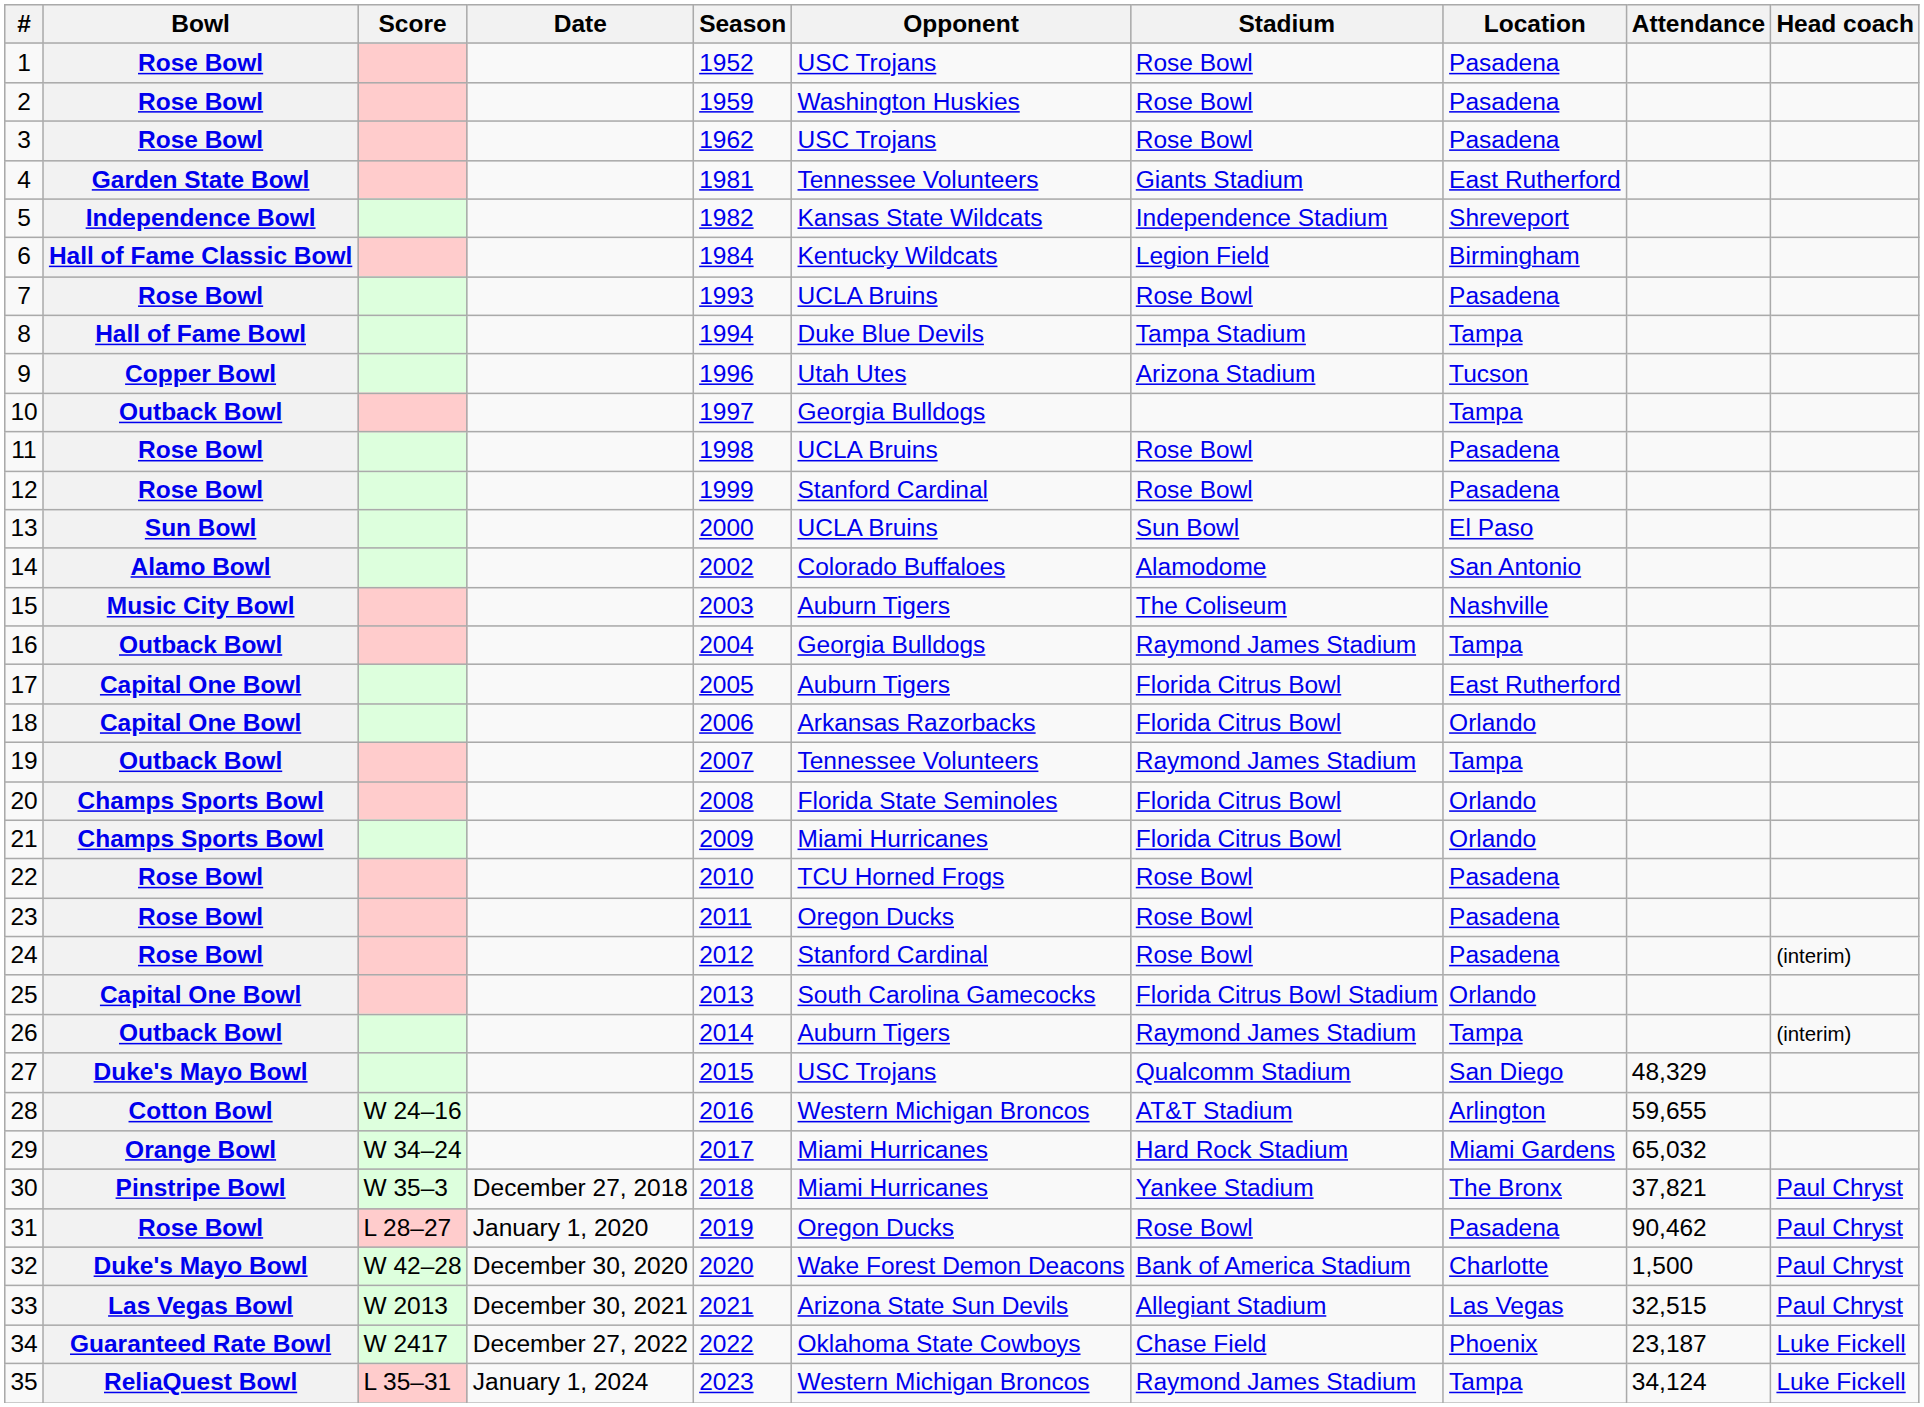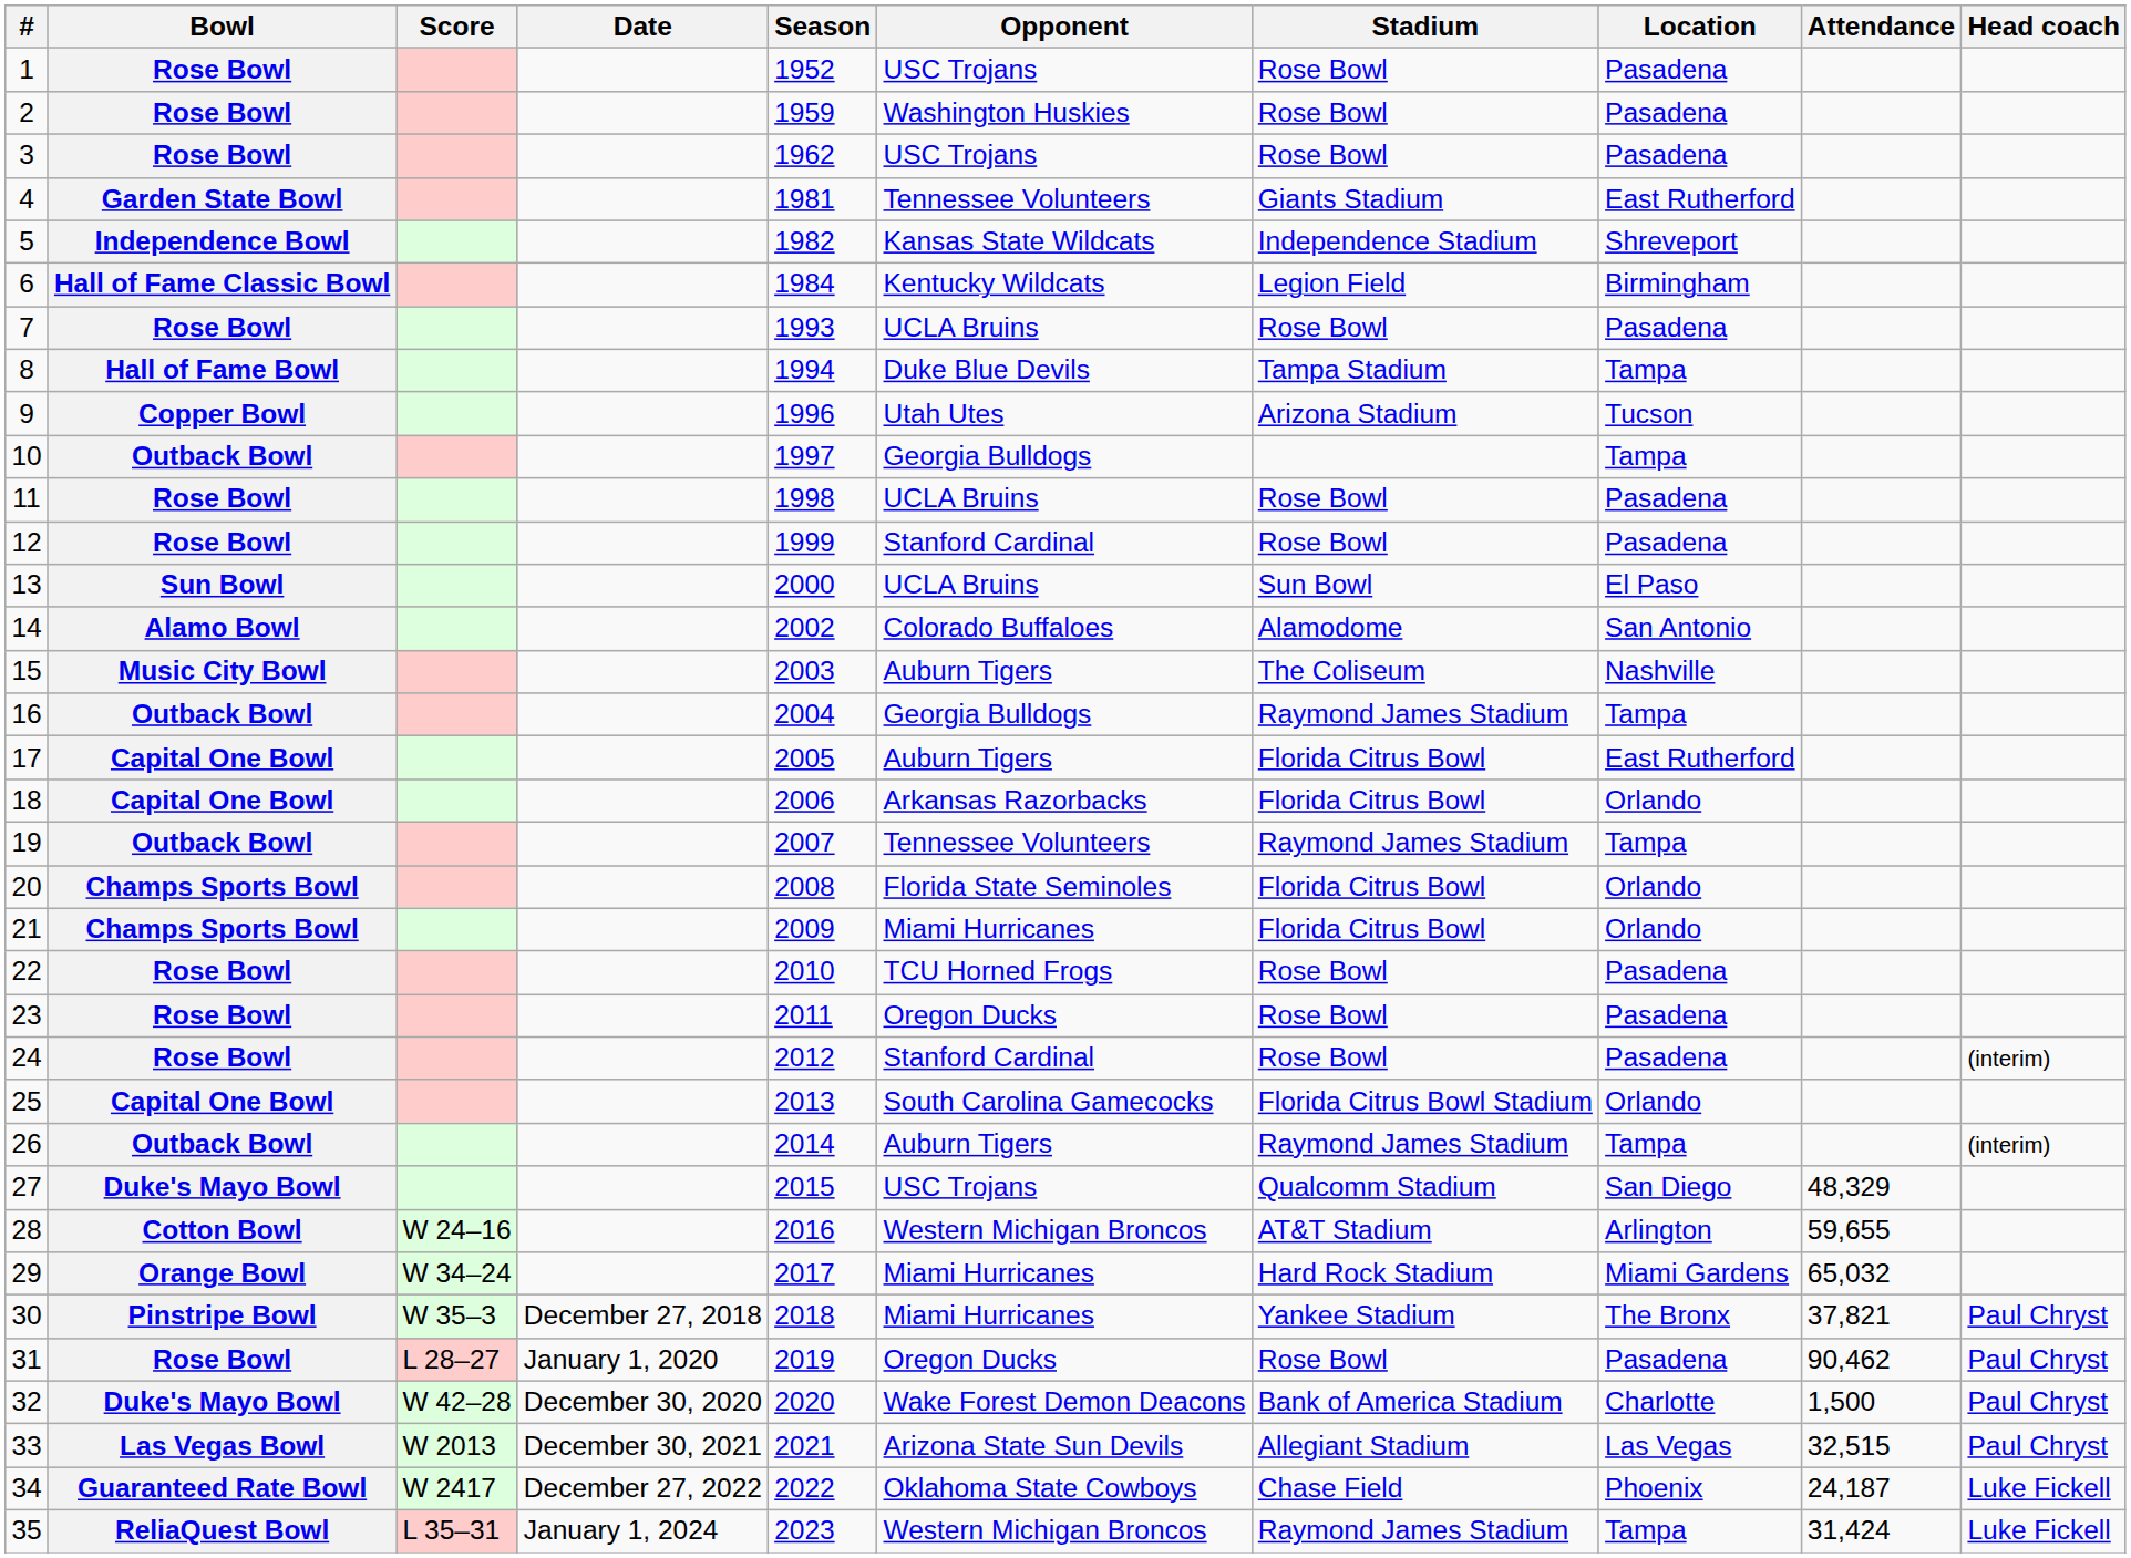34 | Attendance: 23,187 -> 24,187
35 | Attendance: 34,124 -> 31,424
